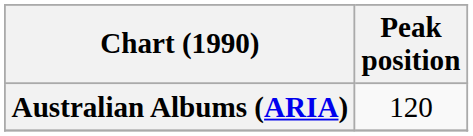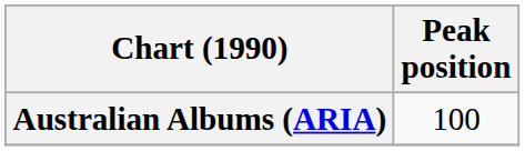Australian Albums (ARIA) | Peak position: 120 -> 100
